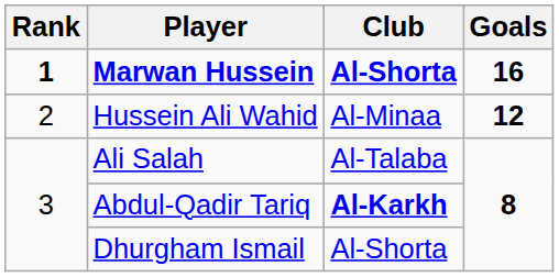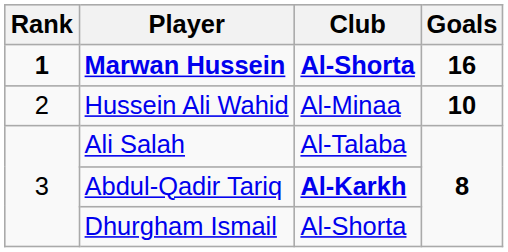Hussein Ali Wahid | Goals: 12 -> 10
